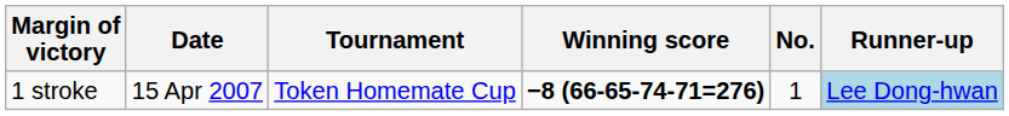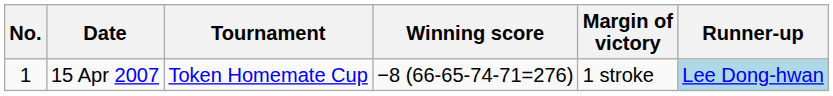columns swapped: No. <-> Margin of victory
15 Apr 2007 | Winning score: bold -> normal
